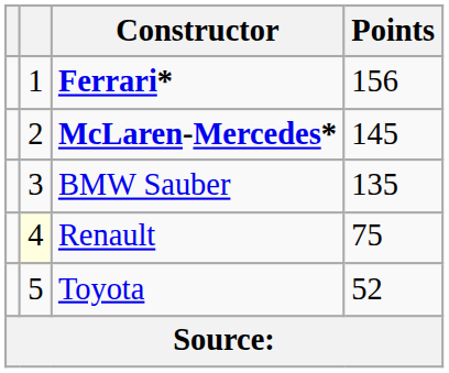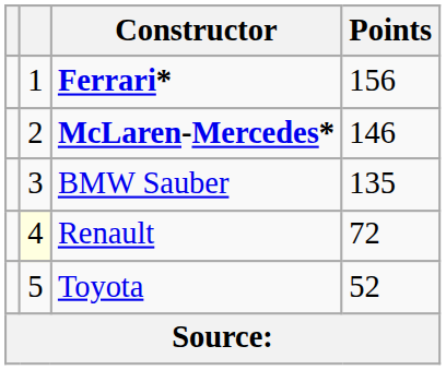McLaren-Mercedes* | Points: 145 -> 146
Renault | Points: 75 -> 72
